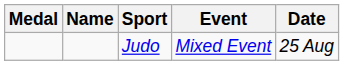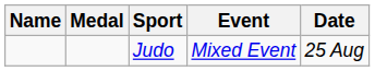columns swapped: Medal <-> Name
